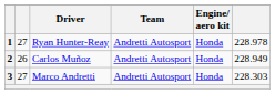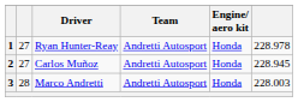2 | column 2: 26 -> 27
2 | column 6: 228.949 -> 228.945
3 | column 2: 27 -> 28
3 | column 6: 228.303 -> 228.003
